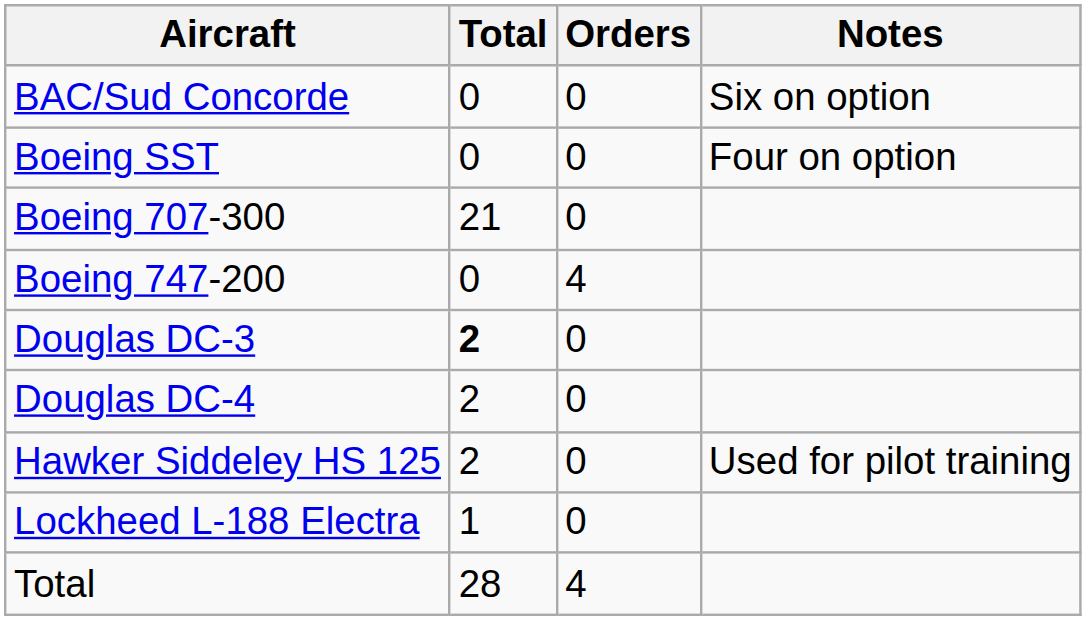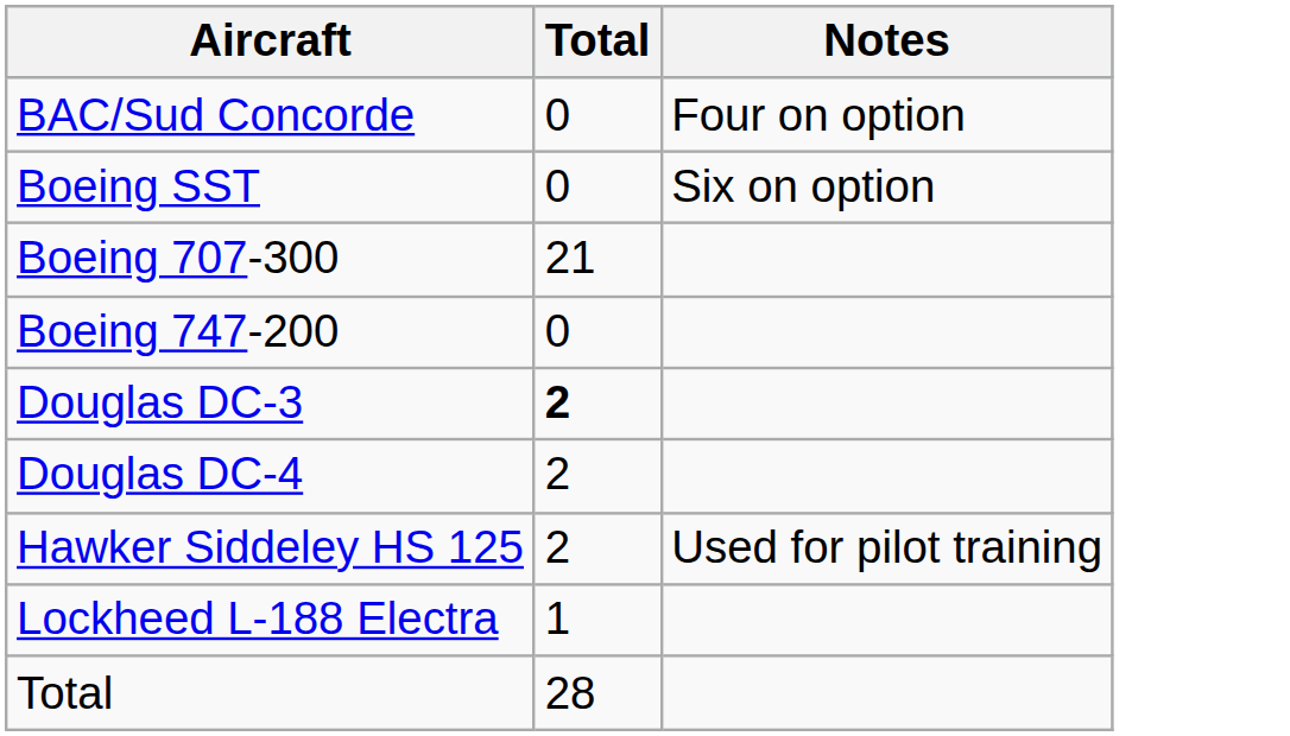- column: Orders | 0 | 0 | 0 | 4 | 0 | 0 | 0 | 0 | 4
BAC/Sud Concorde | Notes: Six on option -> Four on option
Boeing SST | Notes: Four on option -> Six on option
